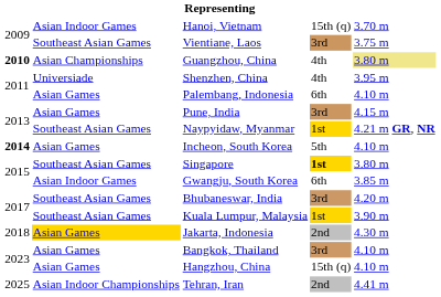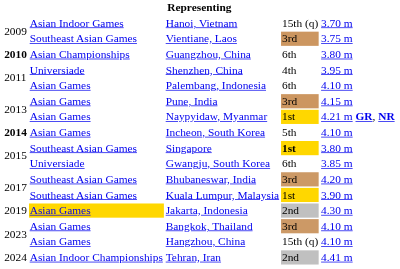Guangzhou, China | column 4: 4th -> 6th
Guangzhou, China | column 5: khaki background -> no background
Naypyidaw, Myanmar | column 2: Southeast Asian Games -> Asian Games
Gwangju, South Korea | column 2: Asian Indoor Games -> Universiade
Jakarta, Indonesia | column 1: 2018 -> 2019
Tehran, Iran | column 1: 2025 -> 2024
